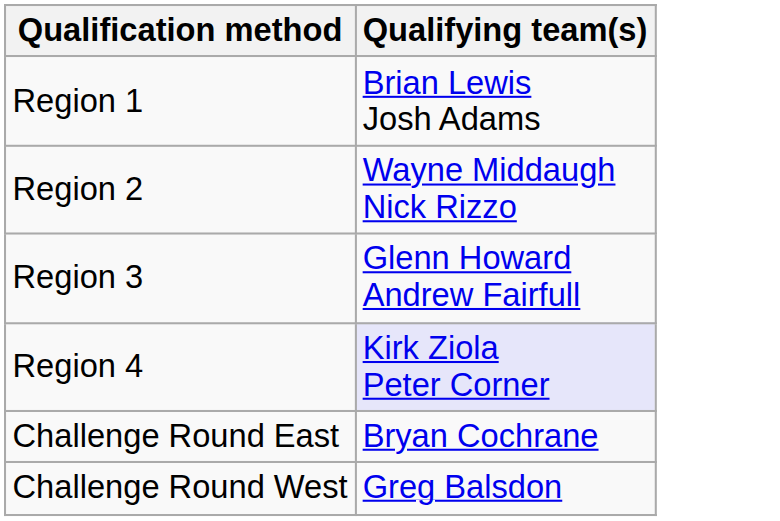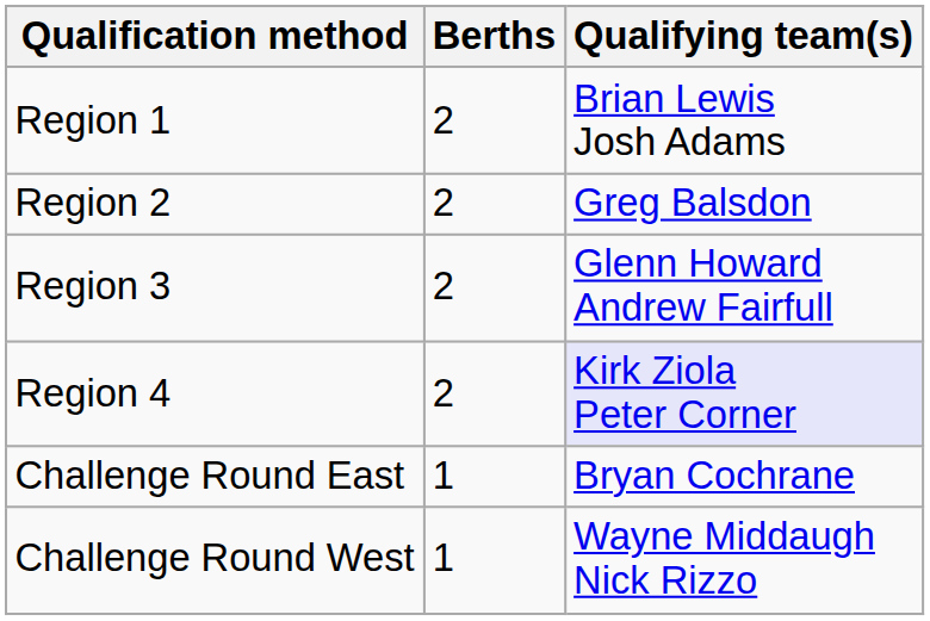+ column: Berths | 2 | 2 | 2 | 2 | 1 | 1
Region 2 | Qualifying team(s): Wayne Middaugh Nick Rizzo -> Greg Balsdon
Challenge Round West | Qualifying team(s): Greg Balsdon -> Wayne Middaugh Nick Rizzo
